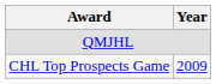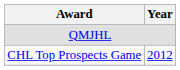CHL Top Prospects Game | Year: 2009 -> 2012
